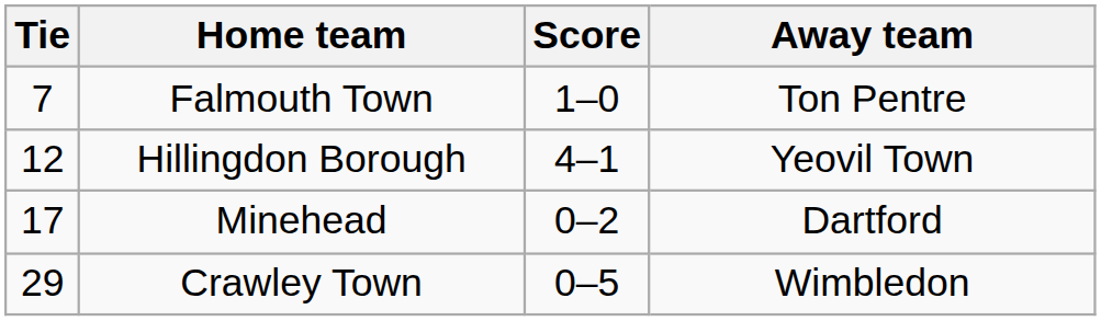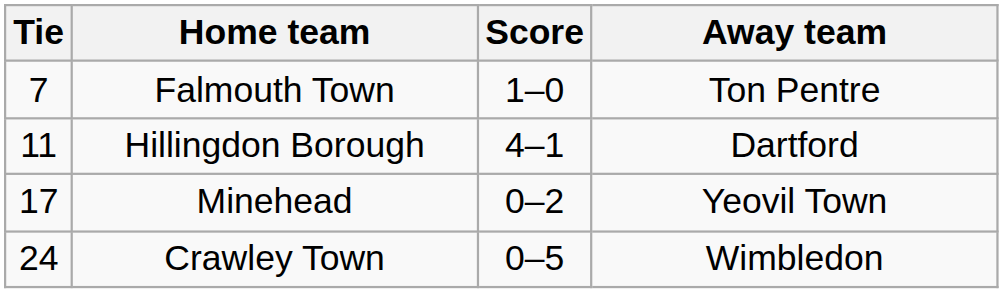Hillingdon Borough | Tie: 12 -> 11
Hillingdon Borough | Away team: Yeovil Town -> Dartford
Minehead | Away team: Dartford -> Yeovil Town
Crawley Town | Tie: 29 -> 24
